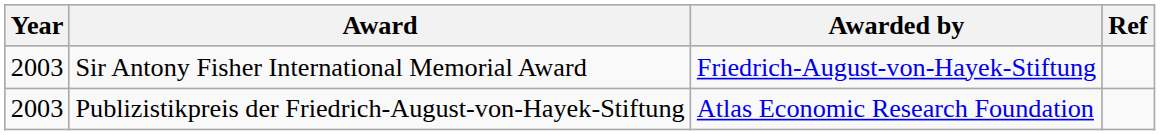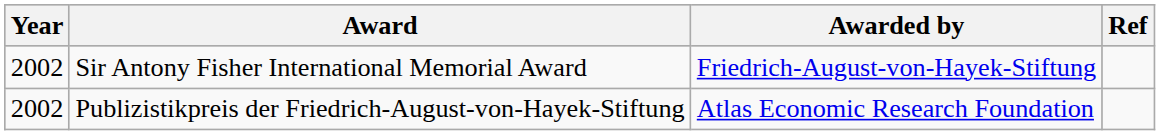Sir Antony Fisher International Memorial Award | Year: 2003 -> 2002
Publizistikpreis der Friedrich-August-von-Hayek-Stiftung | Year: 2003 -> 2002
